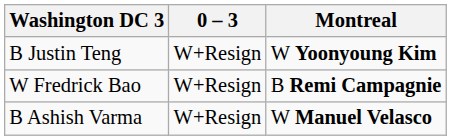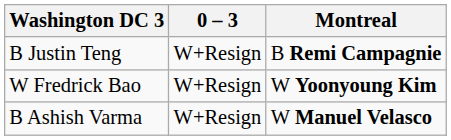B Justin Teng | Montreal: W Yoonyoung Kim -> B Remi Campagnie
W Fredrick Bao | Montreal: B Remi Campagnie -> W Yoonyoung Kim
